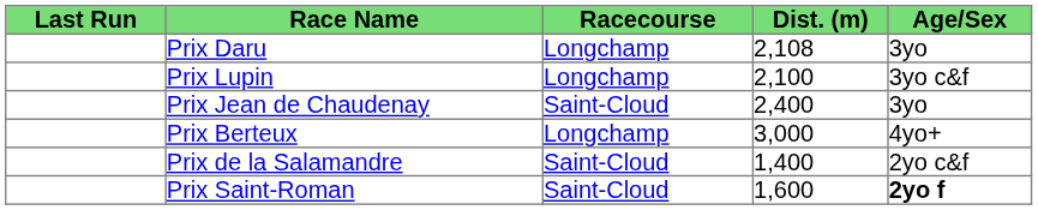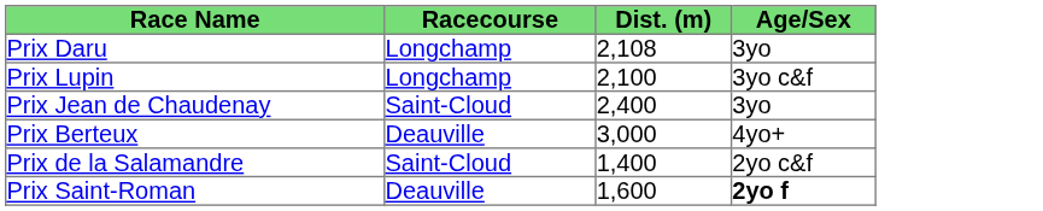- column: Last Run
Prix Berteux | Racecourse: Longchamp -> Deauville
Prix Saint-Roman | Racecourse: Saint-Cloud -> Deauville
